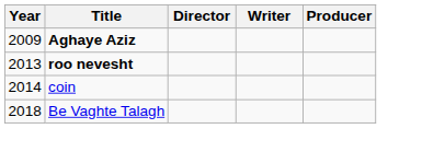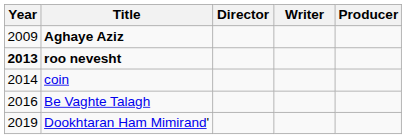roo nevesht | Year: normal -> bold
Be Vaghte Talagh | Year: 2018 -> 2016
+ row: 2019 | Dookhtaran Ham Mimirand'
